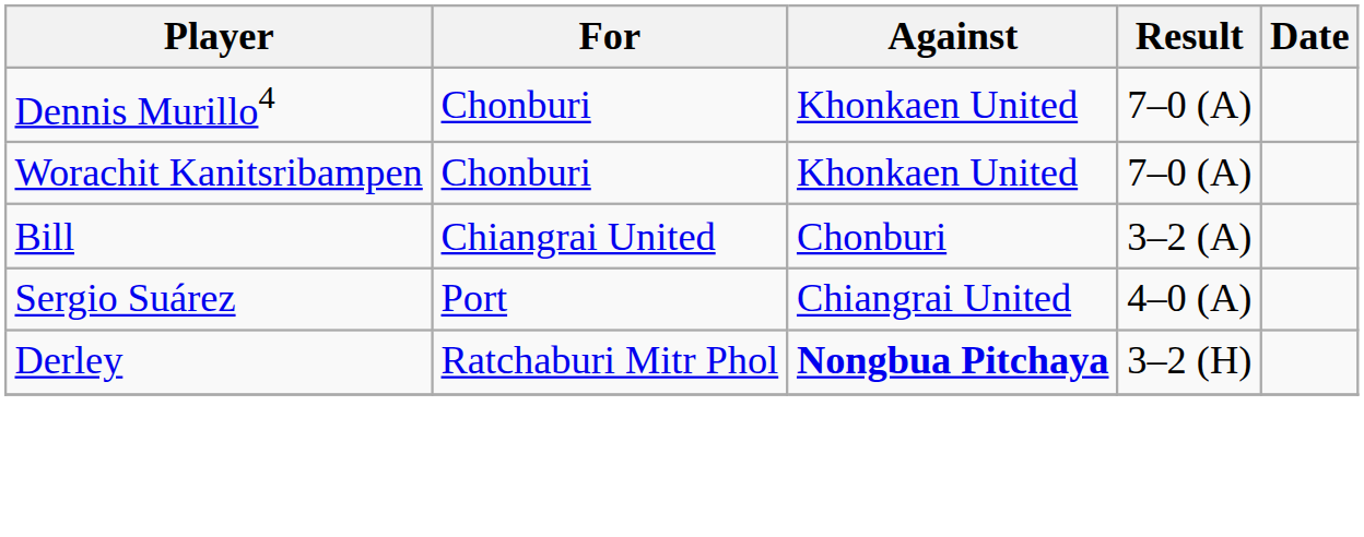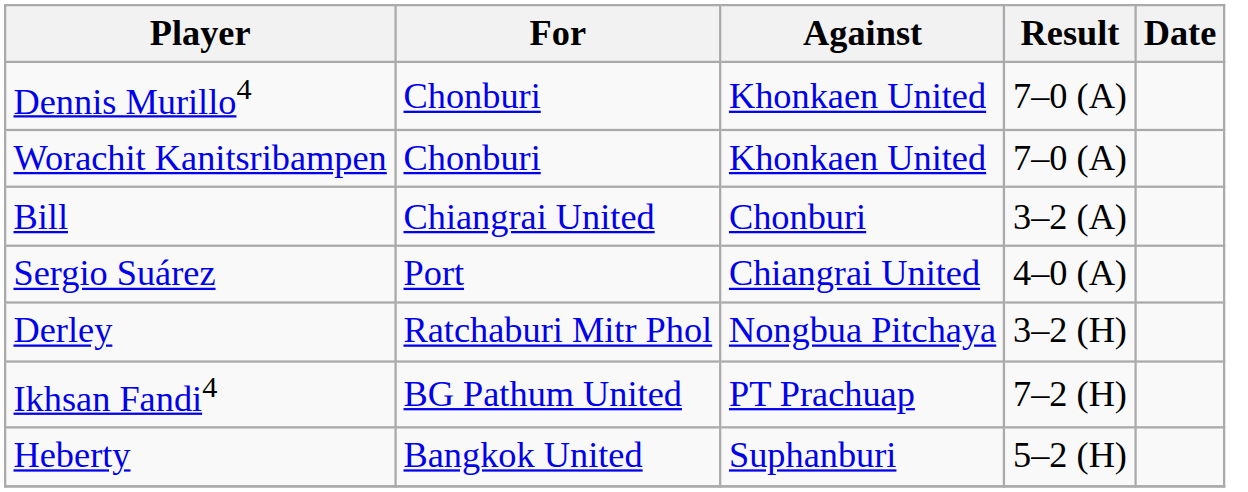Derley | Against: bold -> normal
+ row: Ikhsan Fandi4 | BG Pathum United | PT Prachuap | 7–2 (H)
+ row: Heberty | Bangkok United | Suphanburi | 5–2 (H)
